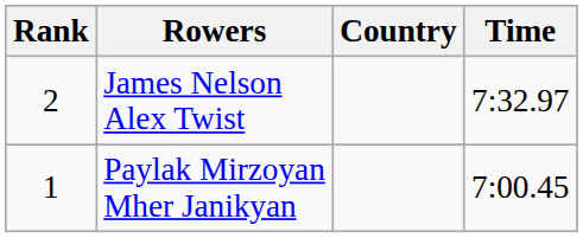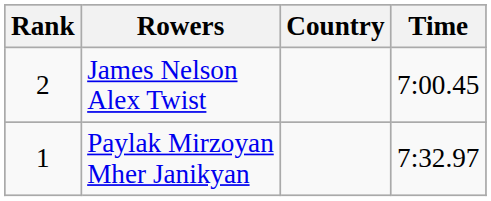James Nelson Alex Twist | Time: 7:32.97 -> 7:00.45
Paylak Mirzoyan Mher Janikyan | Time: 7:00.45 -> 7:32.97
